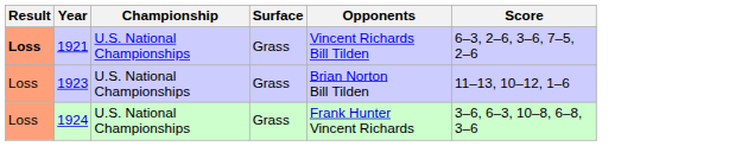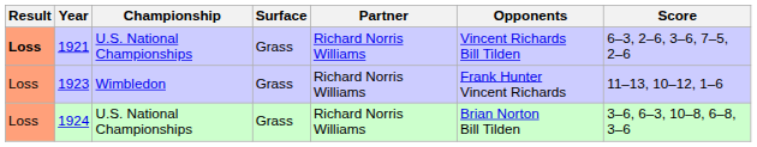+ column: Partner | Richard Norris Williams | Richard Norris Williams | Richard Norris Williams
1923 | Championship: U.S. National Championships -> Wimbledon
1923 | Opponents: Brian Norton Bill Tilden -> Frank Hunter Vincent Richards
1924 | Opponents: Frank Hunter Vincent Richards -> Brian Norton Bill Tilden
